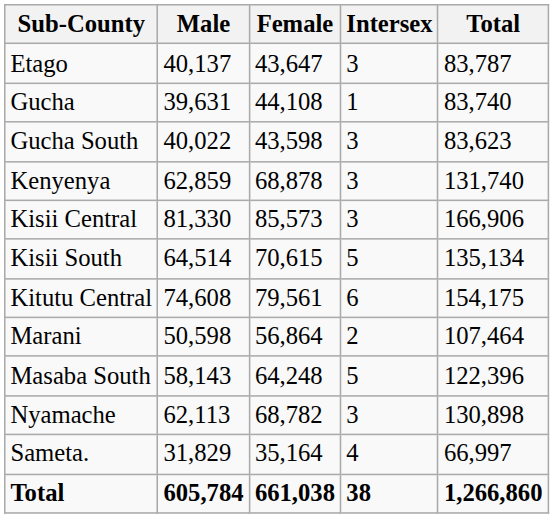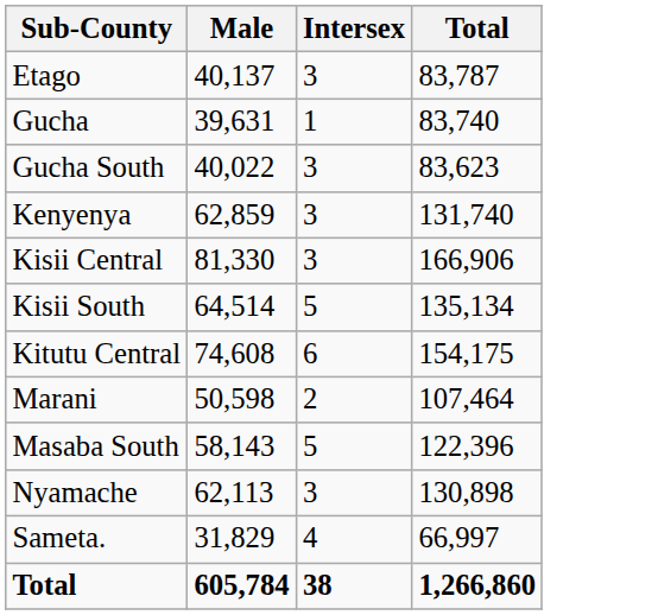- column: Female | 43,647 | 44,108 | 43,598 | 68,878 | 85,573 | 70,615 | 79,561 | 56,864 | 64,248 | 68,782 | 35,164 | 661,038
